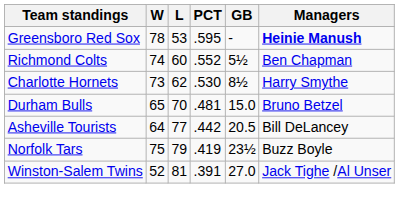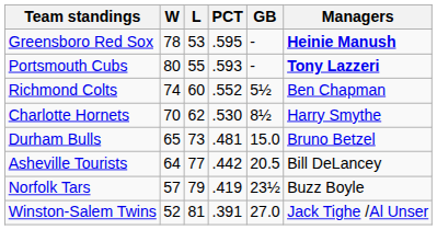+ row: Portsmouth Cubs | 80 | 55 | .593 | - | Tony Lazzeri
Charlotte Hornets | W: 73 -> 70
Durham Bulls | L: 70 -> 73
Norfolk Tars | W: 75 -> 57
